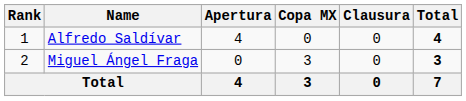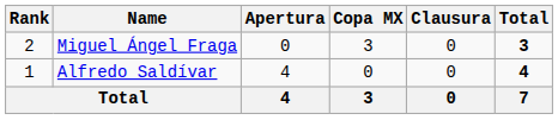rows swapped: Alfredo Saldívar <-> Miguel Ángel Fraga
